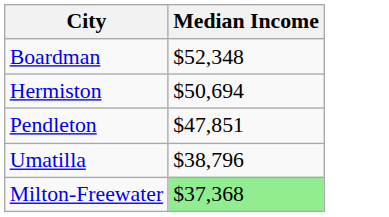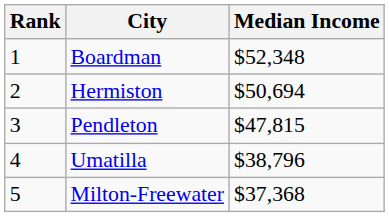+ column: Rank | 1 | 2 | 3 | 4 | 5
Pendleton | Median Income: $47,851 -> $47,815
Milton-Freewater | Median Income: lightgreen background -> no background
